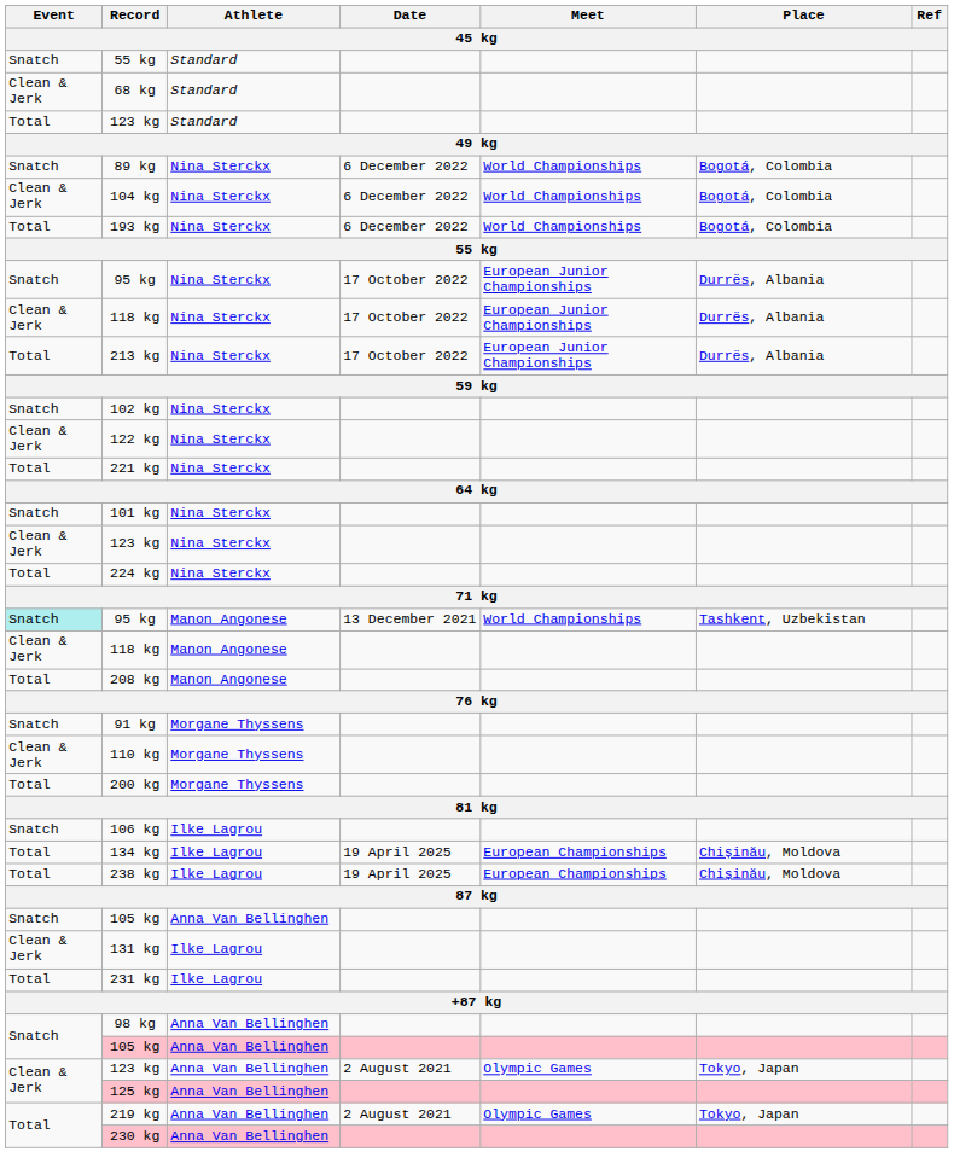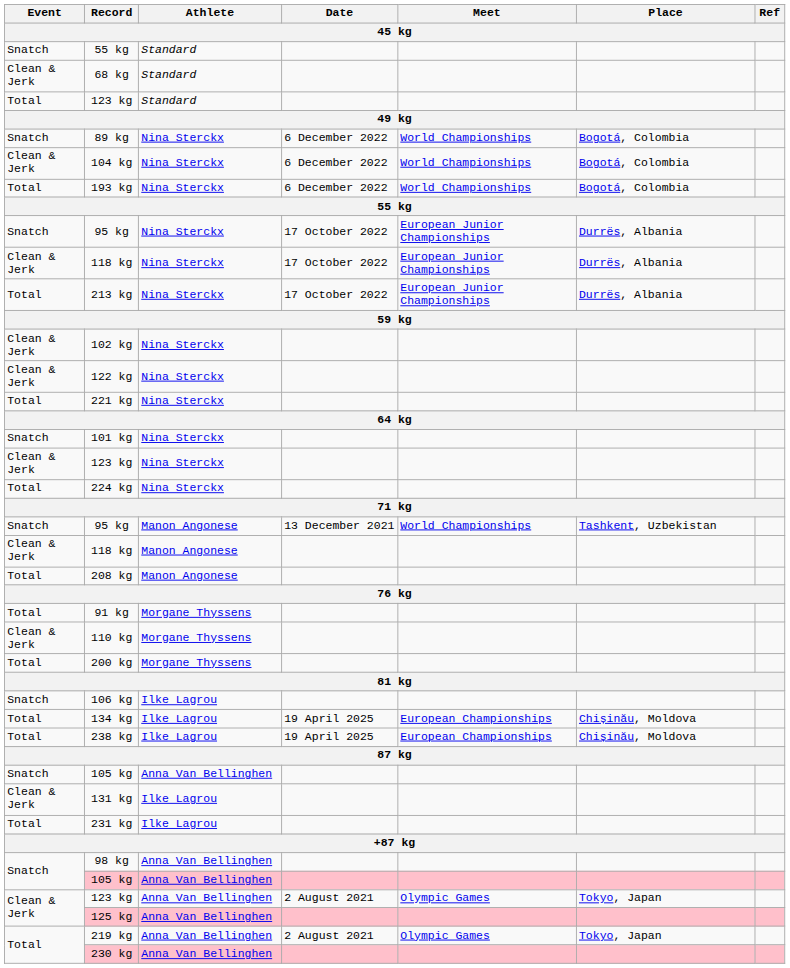102 kg | Event: Snatch -> Clean & Jerk
95 kg / Manon Angonese | Event: paleturquoise background -> no background
91 kg | Event: Snatch -> Total
